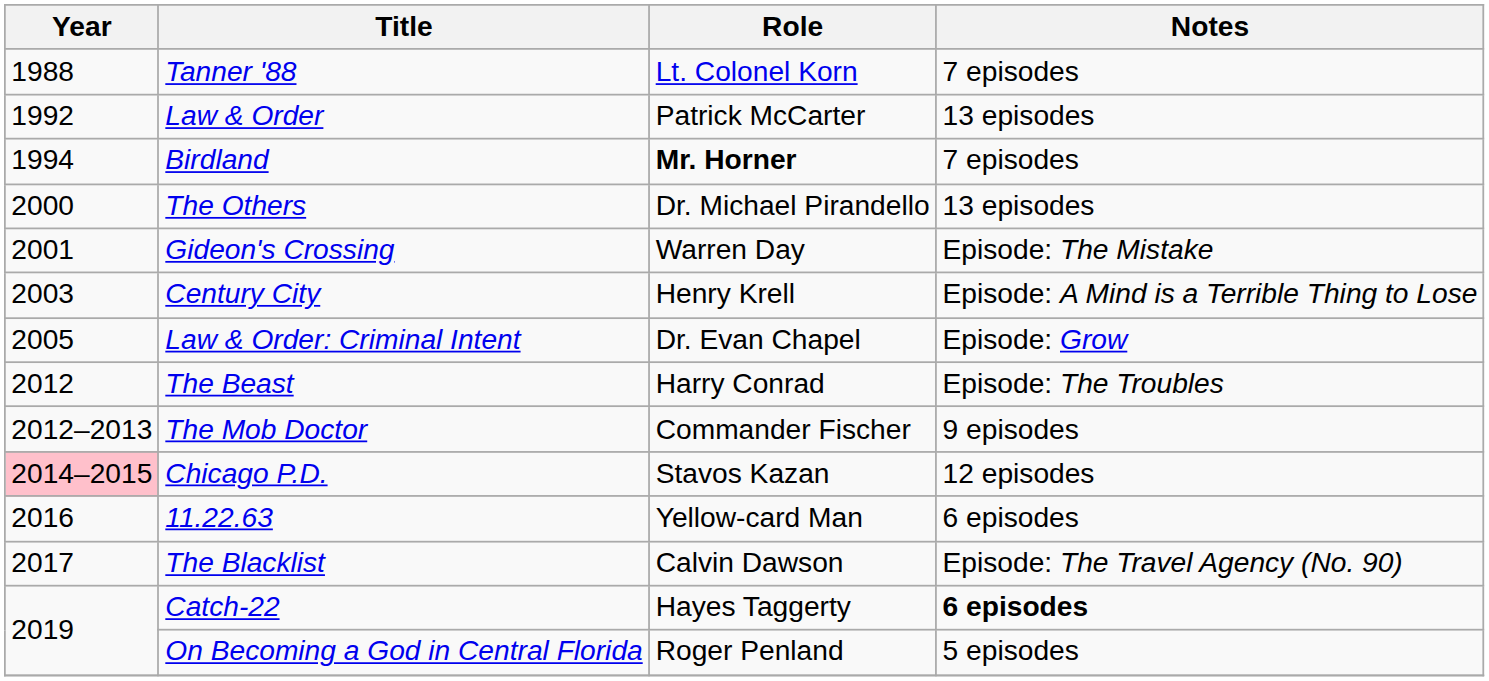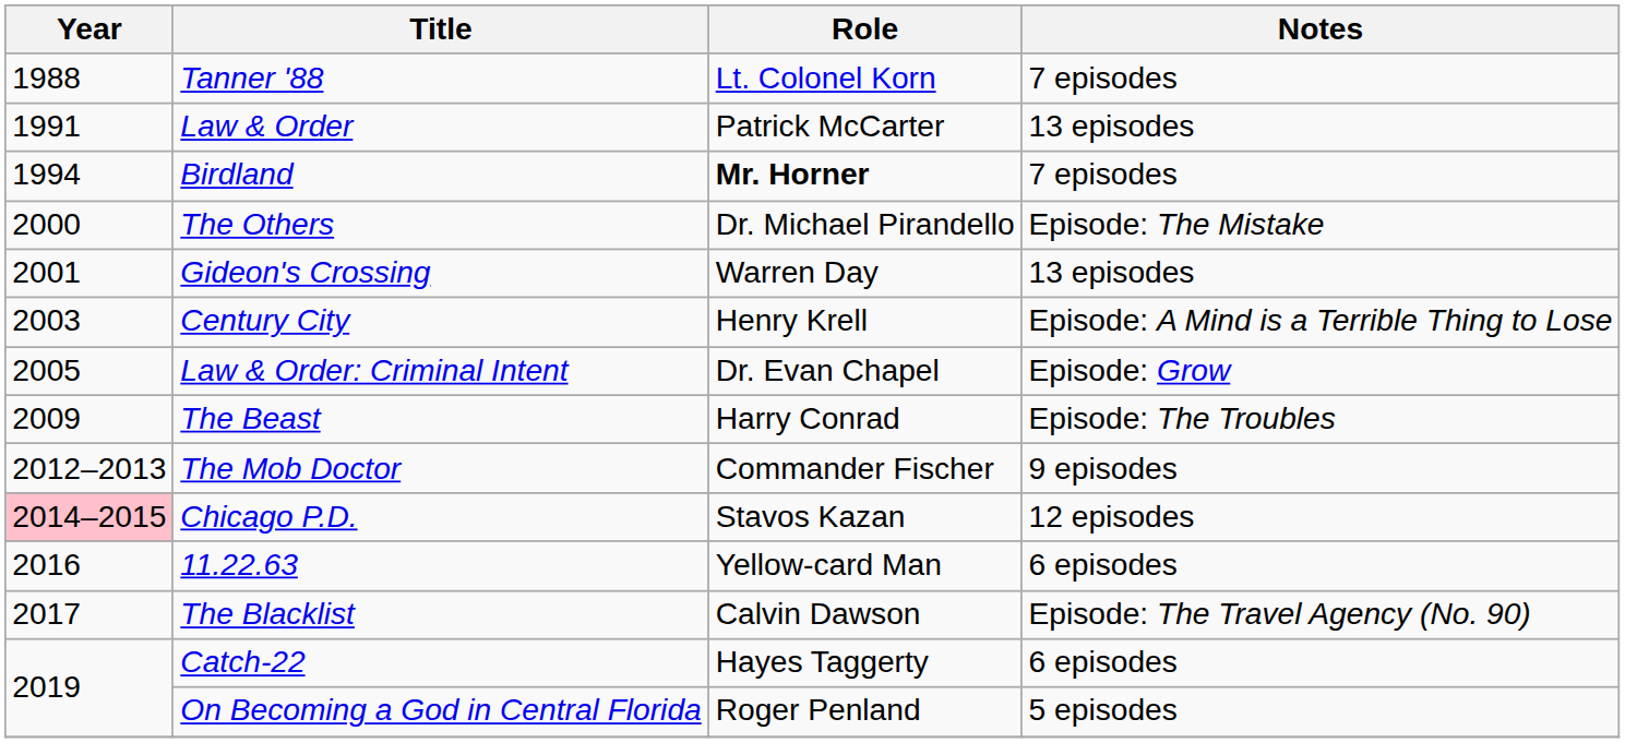Law & Order | Year: 1992 -> 1991
The Others | Notes: 13 episodes -> Episode: The Mistake
Gideon's Crossing | Notes: Episode: The Mistake -> 13 episodes
The Beast | Year: 2012 -> 2009
Catch-22 | Notes: bold -> normal
